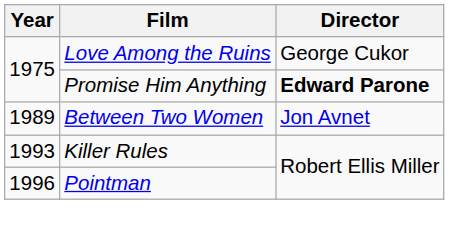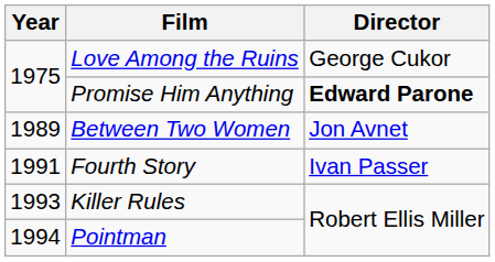+ row: 1991 | Fourth Story | Ivan Passer
Pointman | Year: 1996 -> 1994
